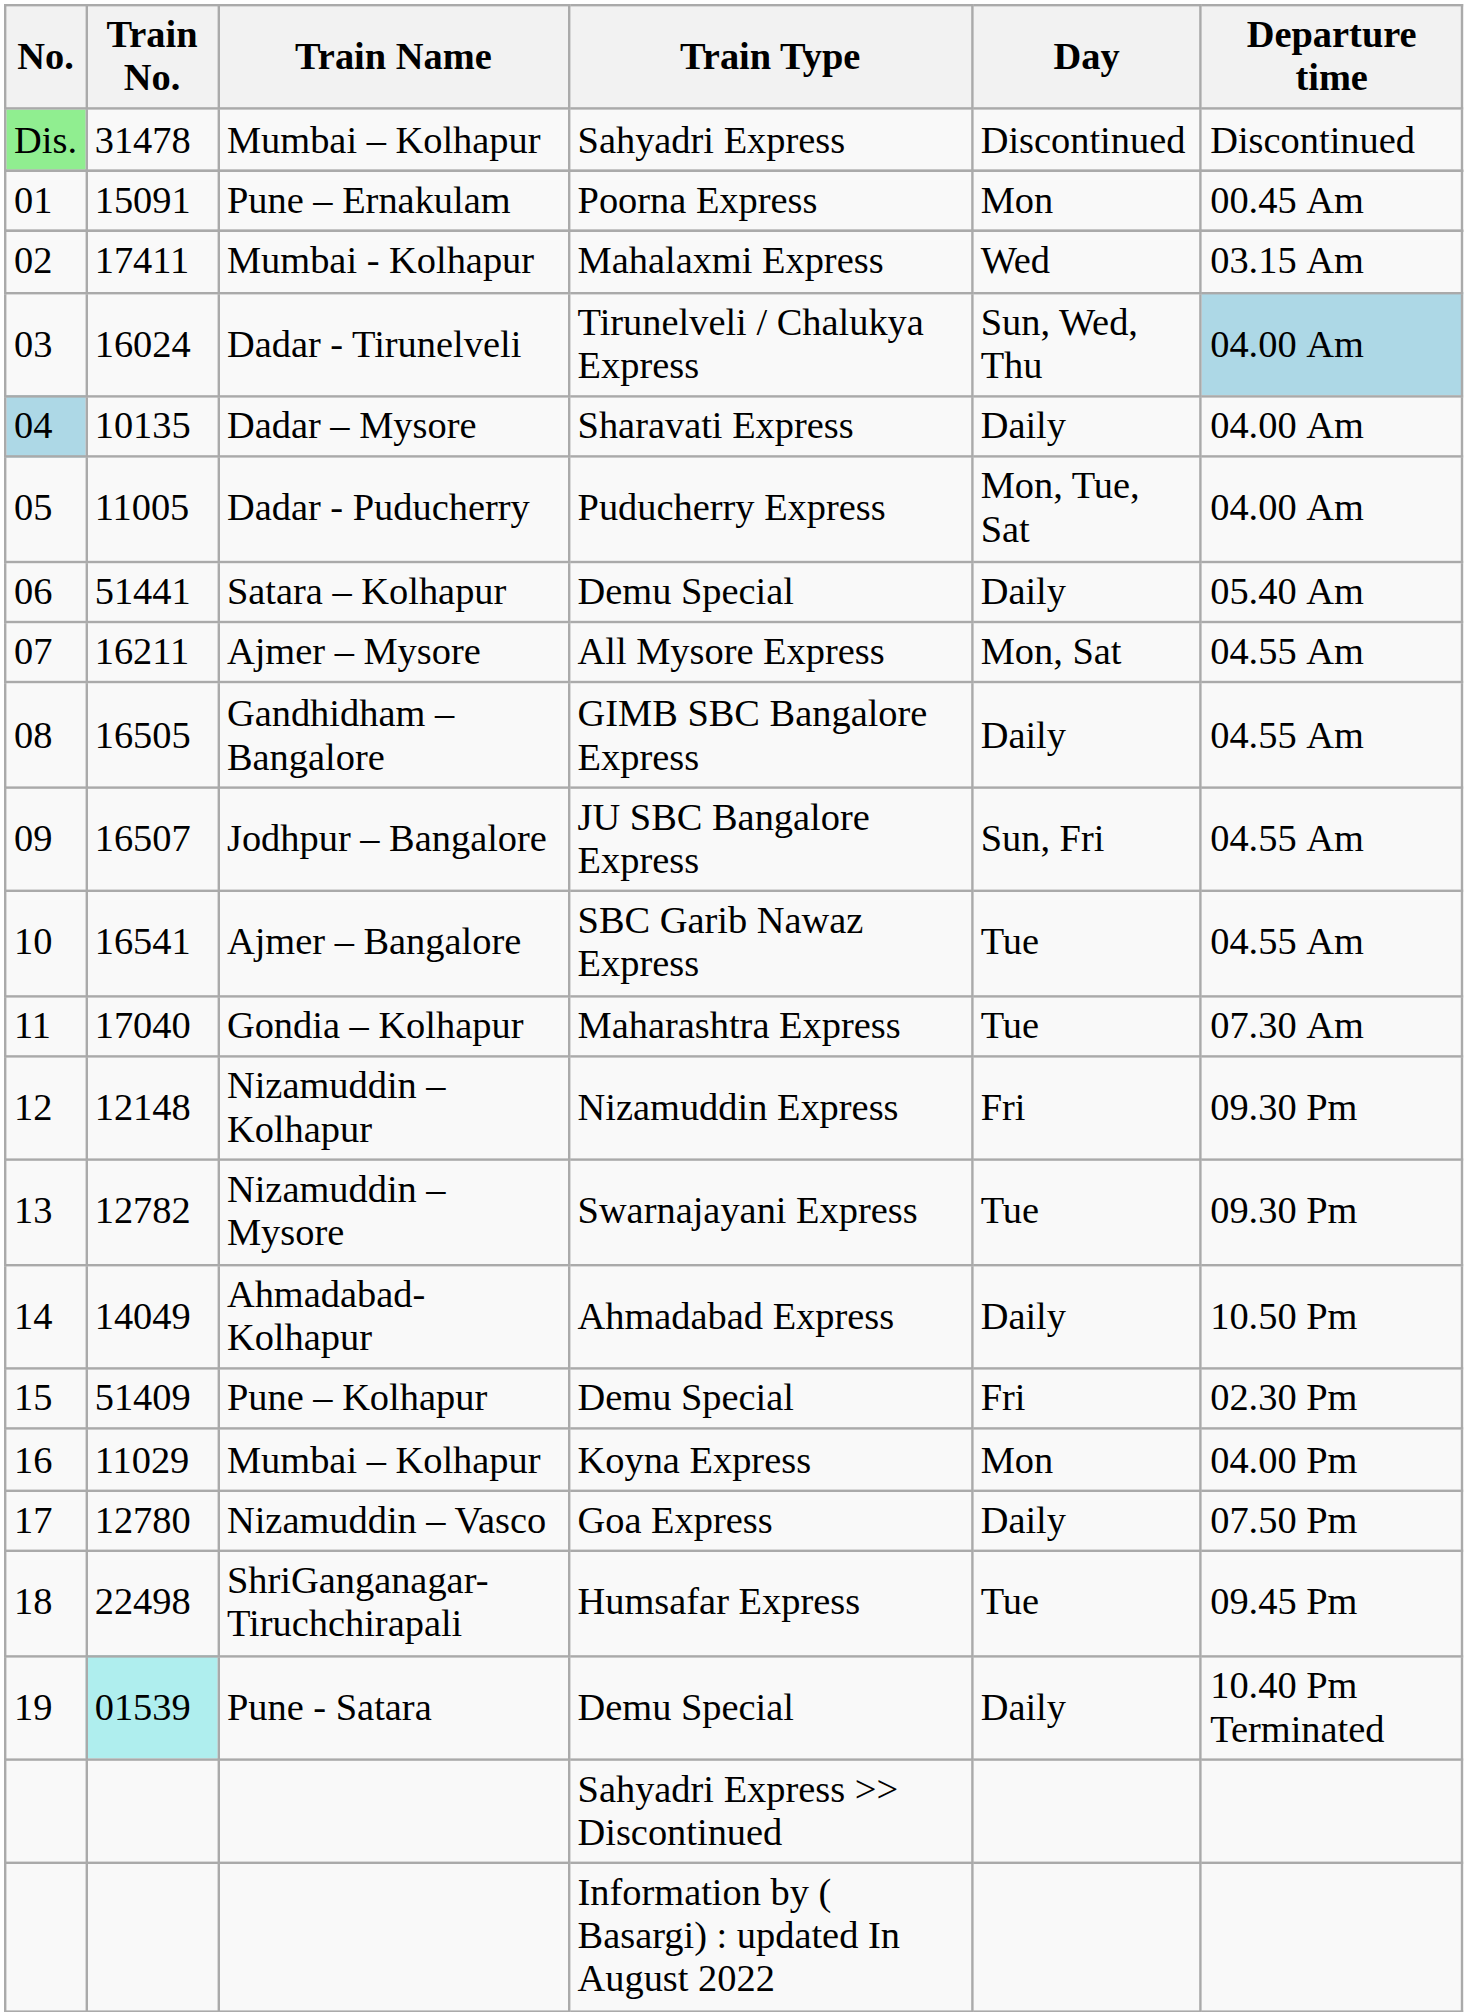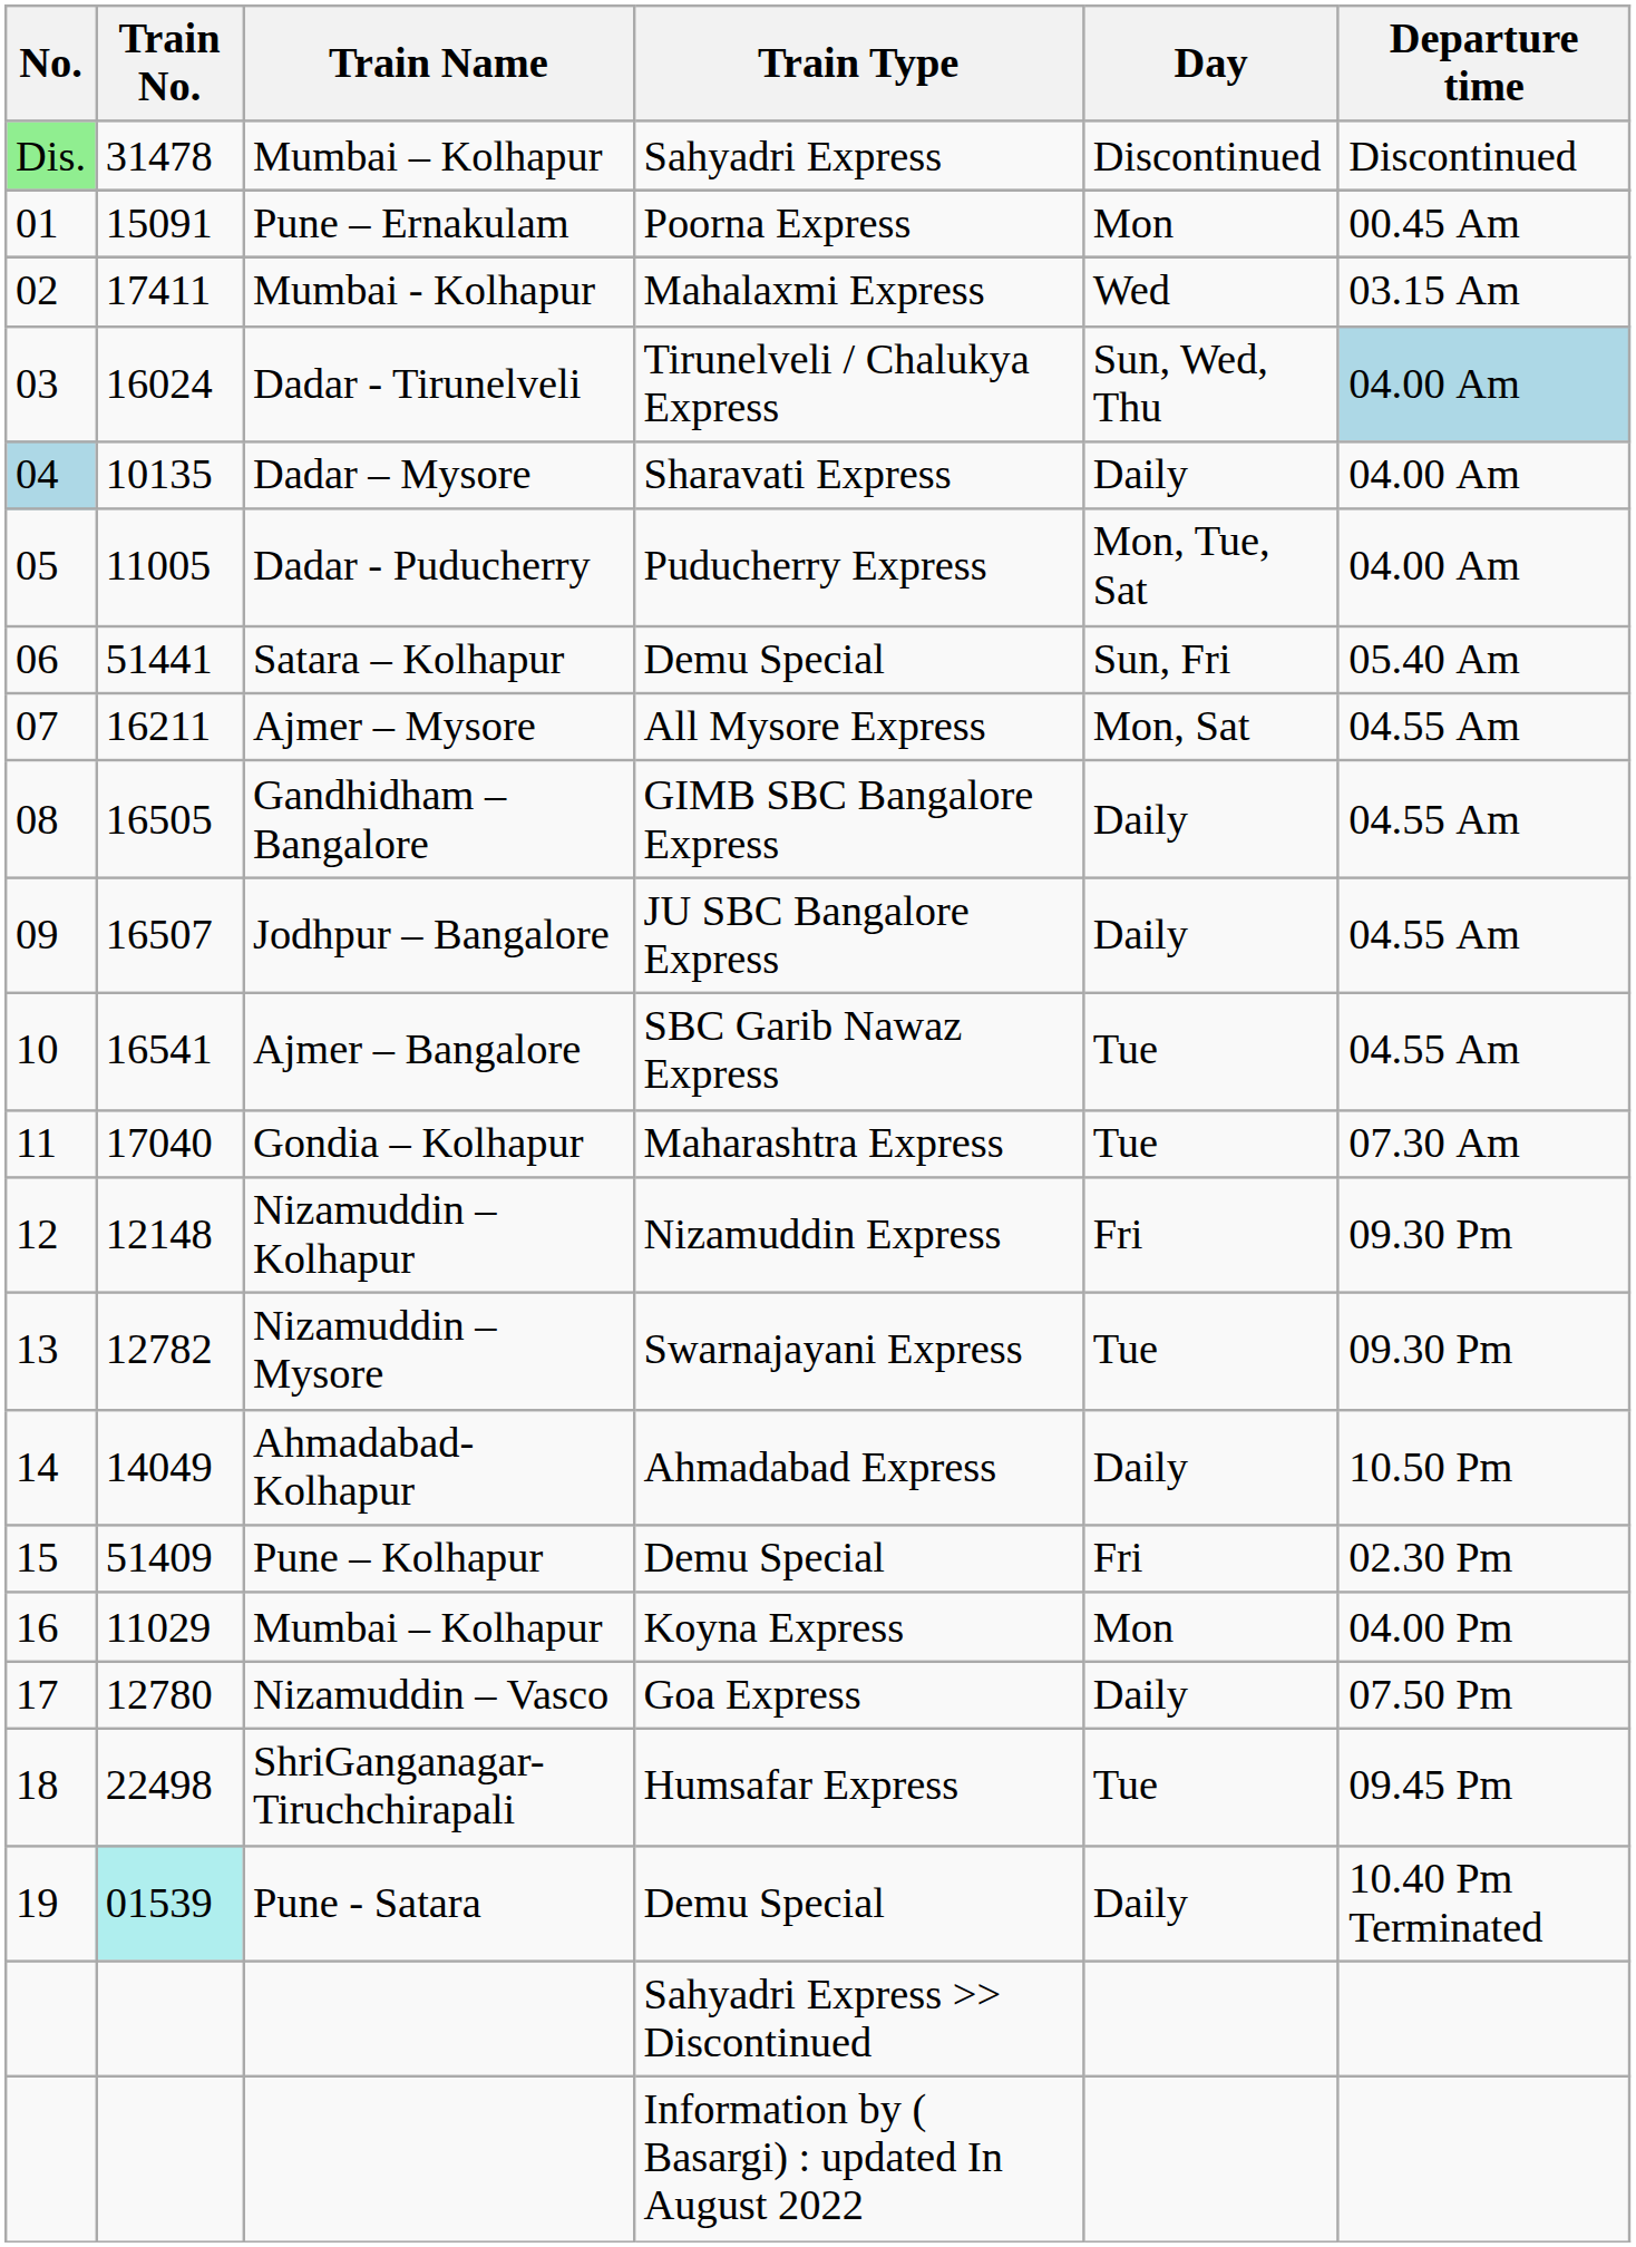Satara – Kolhapur | Day: Daily -> Sun, Fri
Jodhpur – Bangalore | Day: Sun, Fri -> Daily
